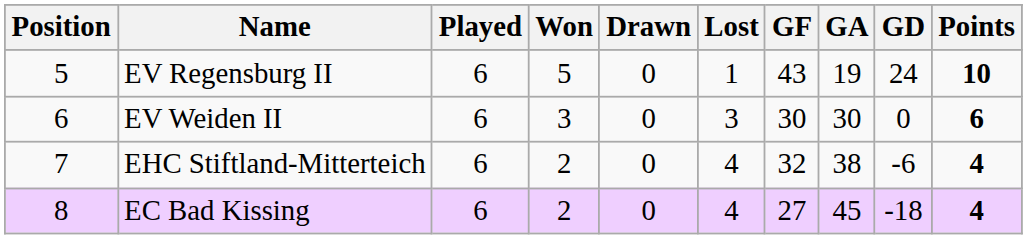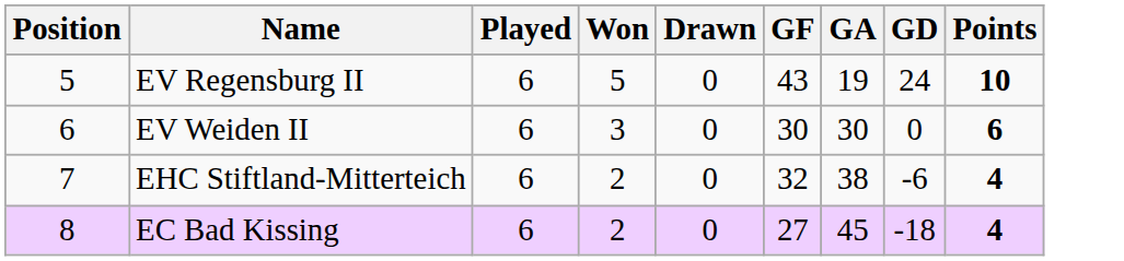- column: Lost | 1 | 3 | 4 | 4
